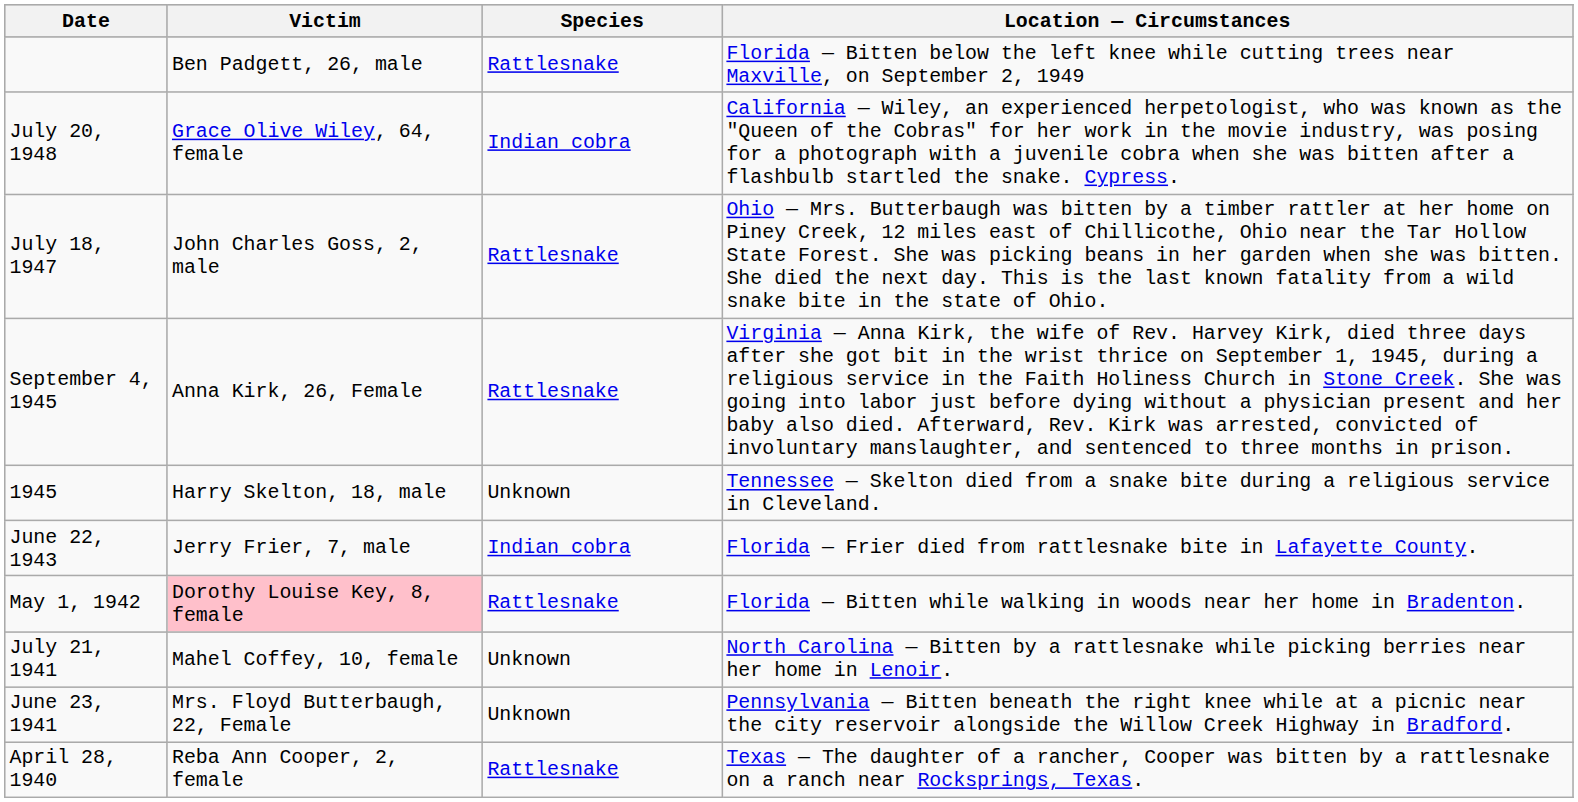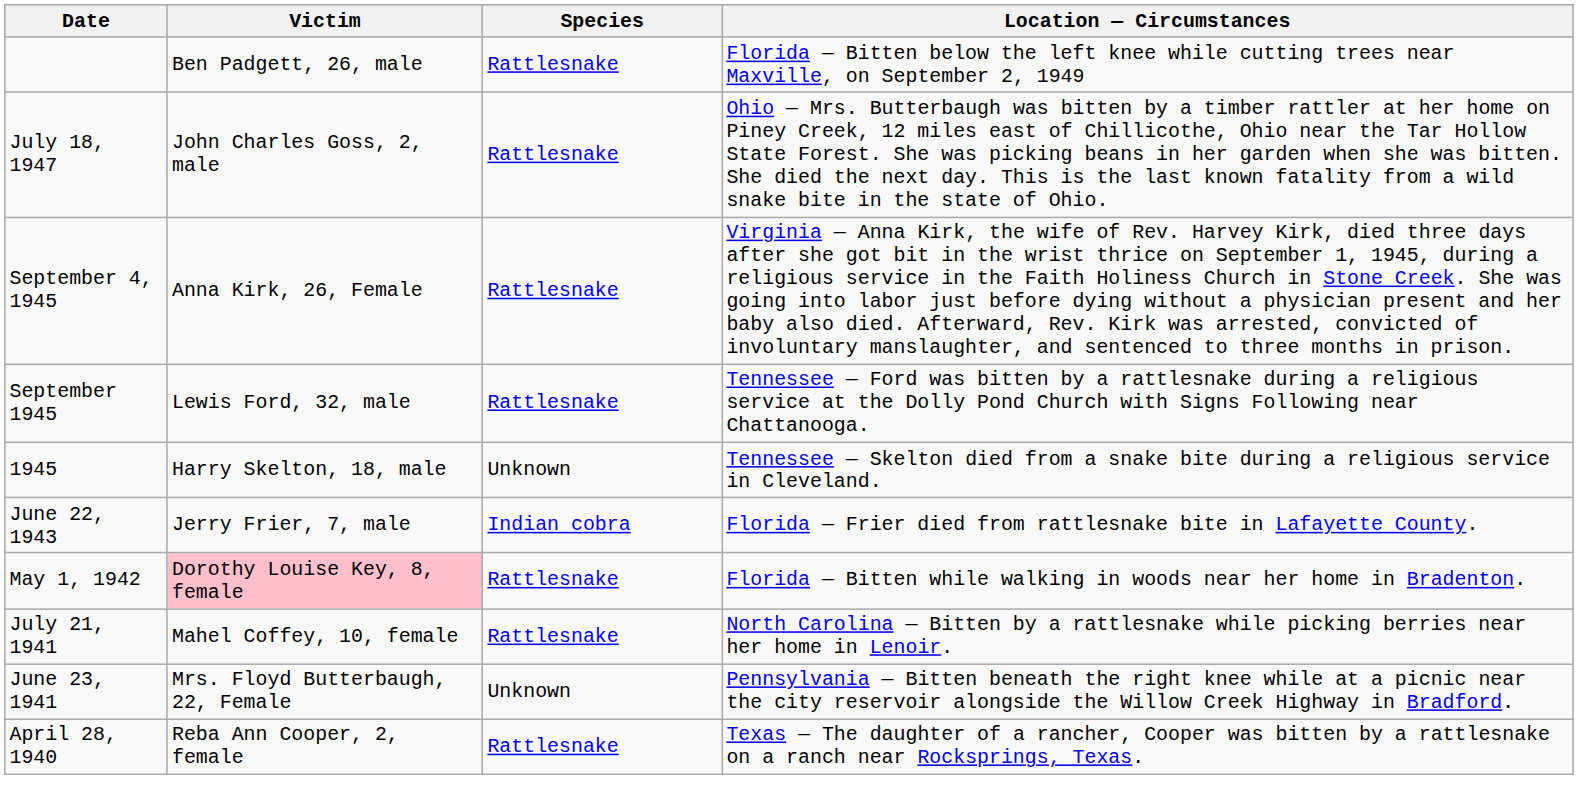- row: July 20, 1948 | Grace Olive Wiley, 64, female | Indian cobra | California — Wiley, an experienced herpetologist, who was known as the "Queen of the Cobras" for her work in the movie industry, was posing for a photograph with a juvenile cobra when she was bitten after a flashbulb startled the snake. Cypress.
+ row: September 1945 | Lewis Ford, 32, male | Rattlesnake | Tennessee — Ford was bitten by a rattlesnake during a religious service at the Dolly Pond Church with Signs Following near Chattanooga.
July 21, 1941 | Species: Unknown -> Rattlesnake
